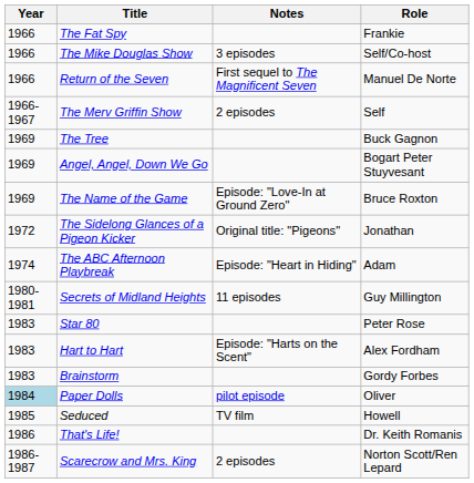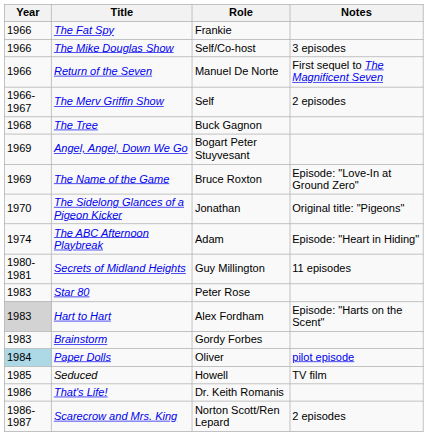columns swapped: Role <-> Notes
The Tree | Year: 1969 -> 1968
The Sidelong Glances of a Pigeon Kicker | Year: 1972 -> 1970
Hart to Hart | Year: no background -> lightgrey background
